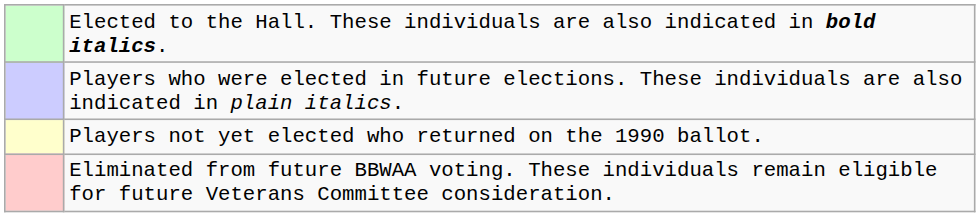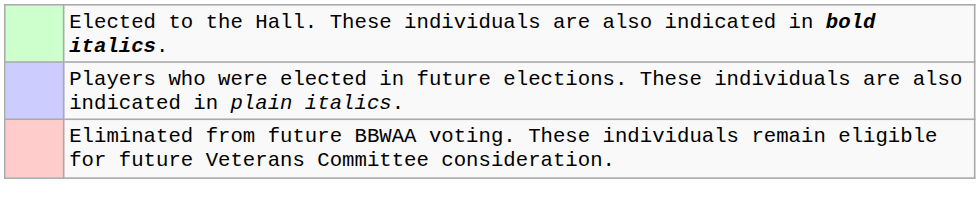- row: Players not yet elected who returned on the 1990 ballot.
